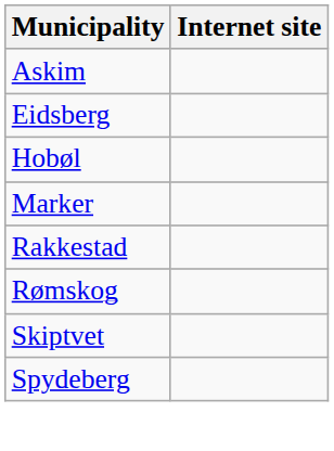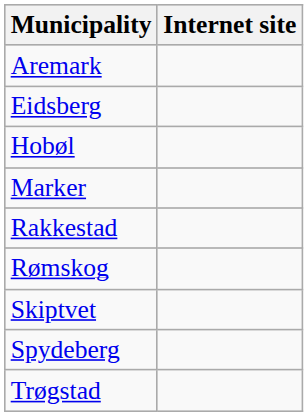+ row: Aremark
- row: Askim
+ row: Trøgstad
